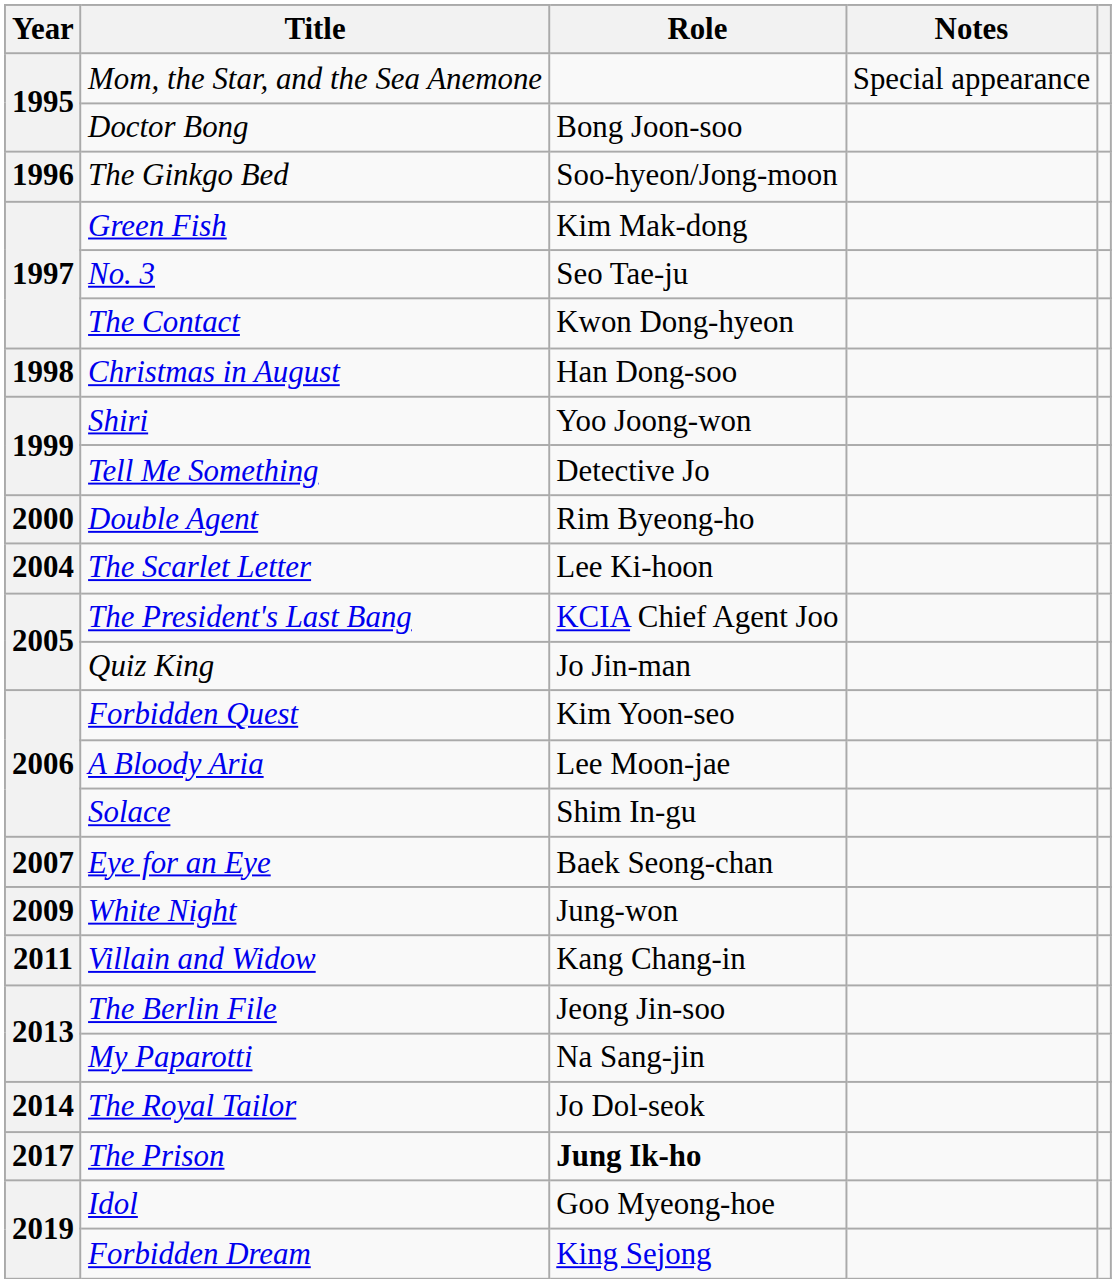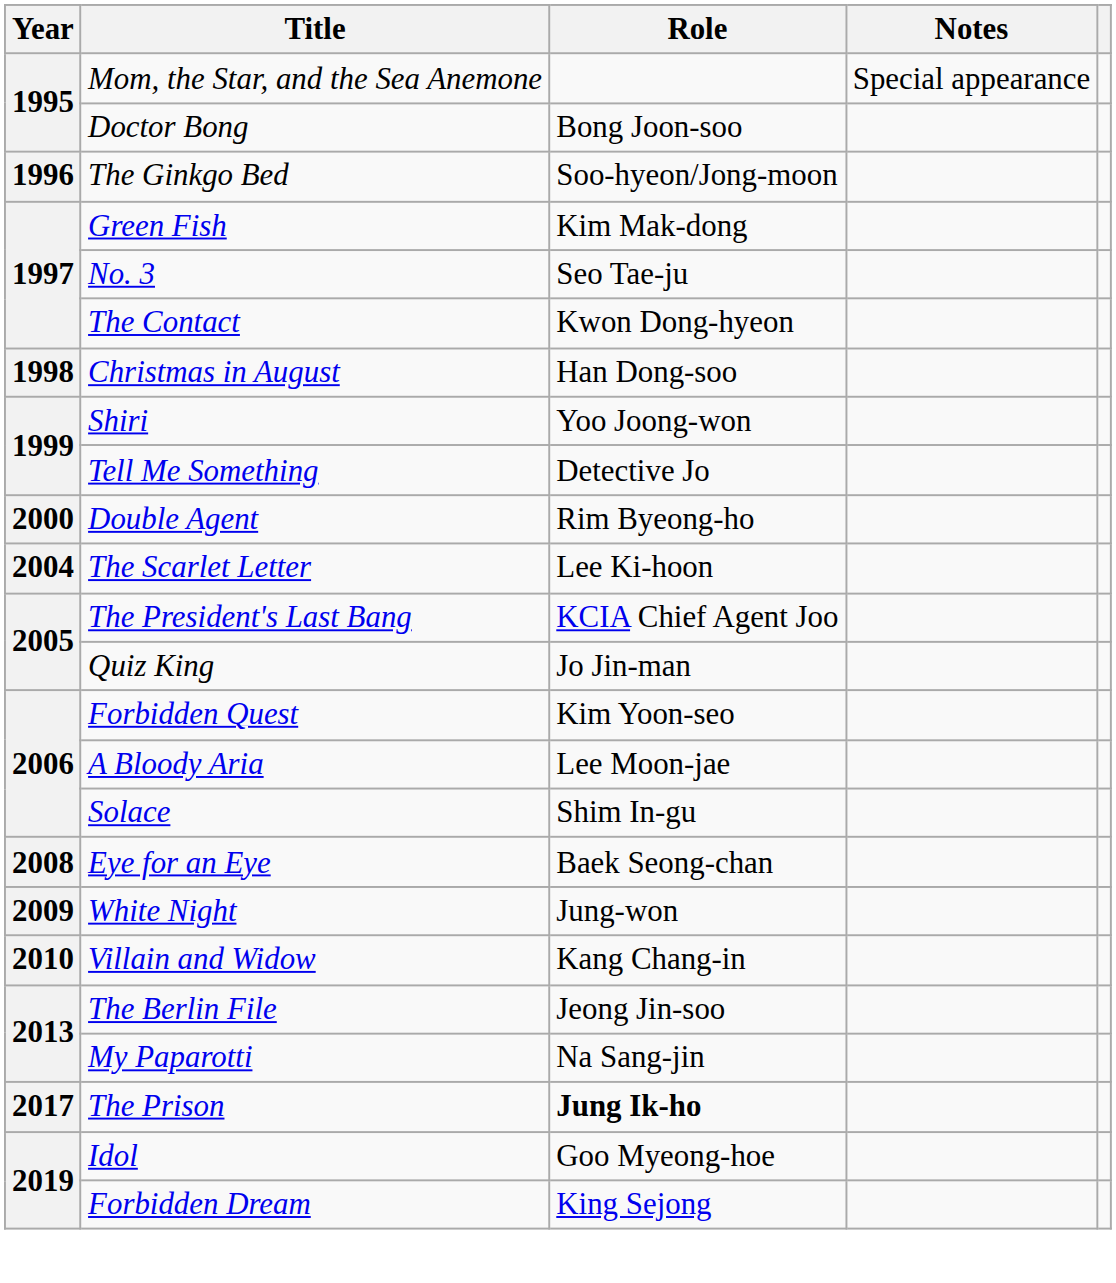Eye for an Eye | Year: 2007 -> 2008
Villain and Widow | Year: 2011 -> 2010
- row: 2014 | The Royal Tailor | Jo Dol-seok
